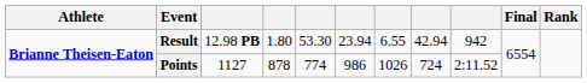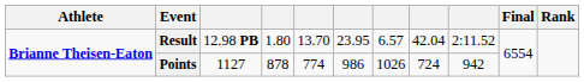Result | column 5: 53.30 -> 13.70
Result | column 6: 23.94 -> 23.95
Result | column 7: 6.55 -> 6.57
Result | column 8: 42.94 -> 42.04
Result | column 9: 942 -> 2:11.52
Points | column 9: 2:11.52 -> 942
